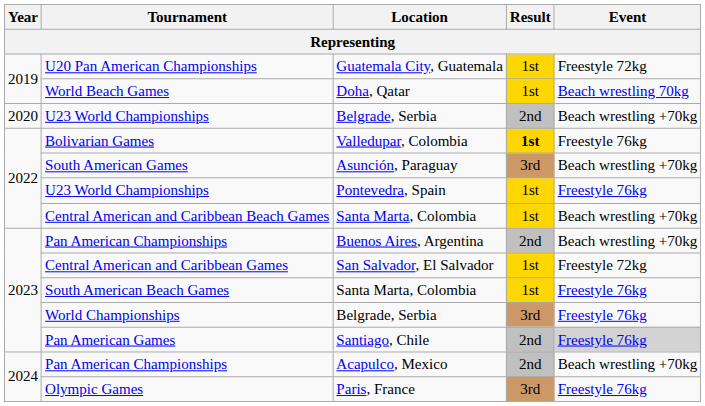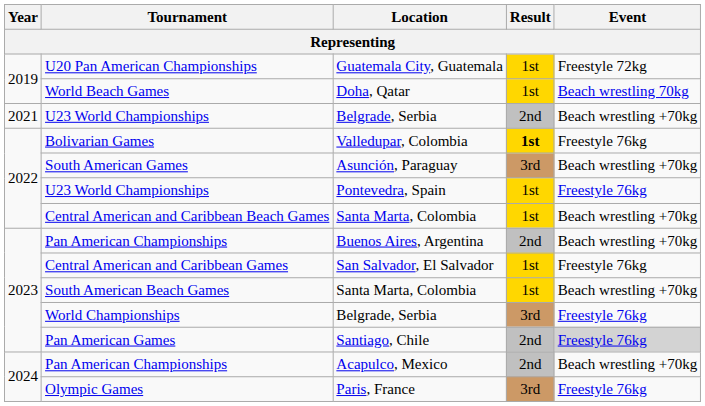U23 World Championships / Belgrade, Serbia | Year: 2020 -> 2021
Central American and Caribbean Games | Event: Freestyle 72kg -> Freestyle 76kg
South American Beach Games | Event: Freestyle 76kg -> Beach wrestling +70kg
